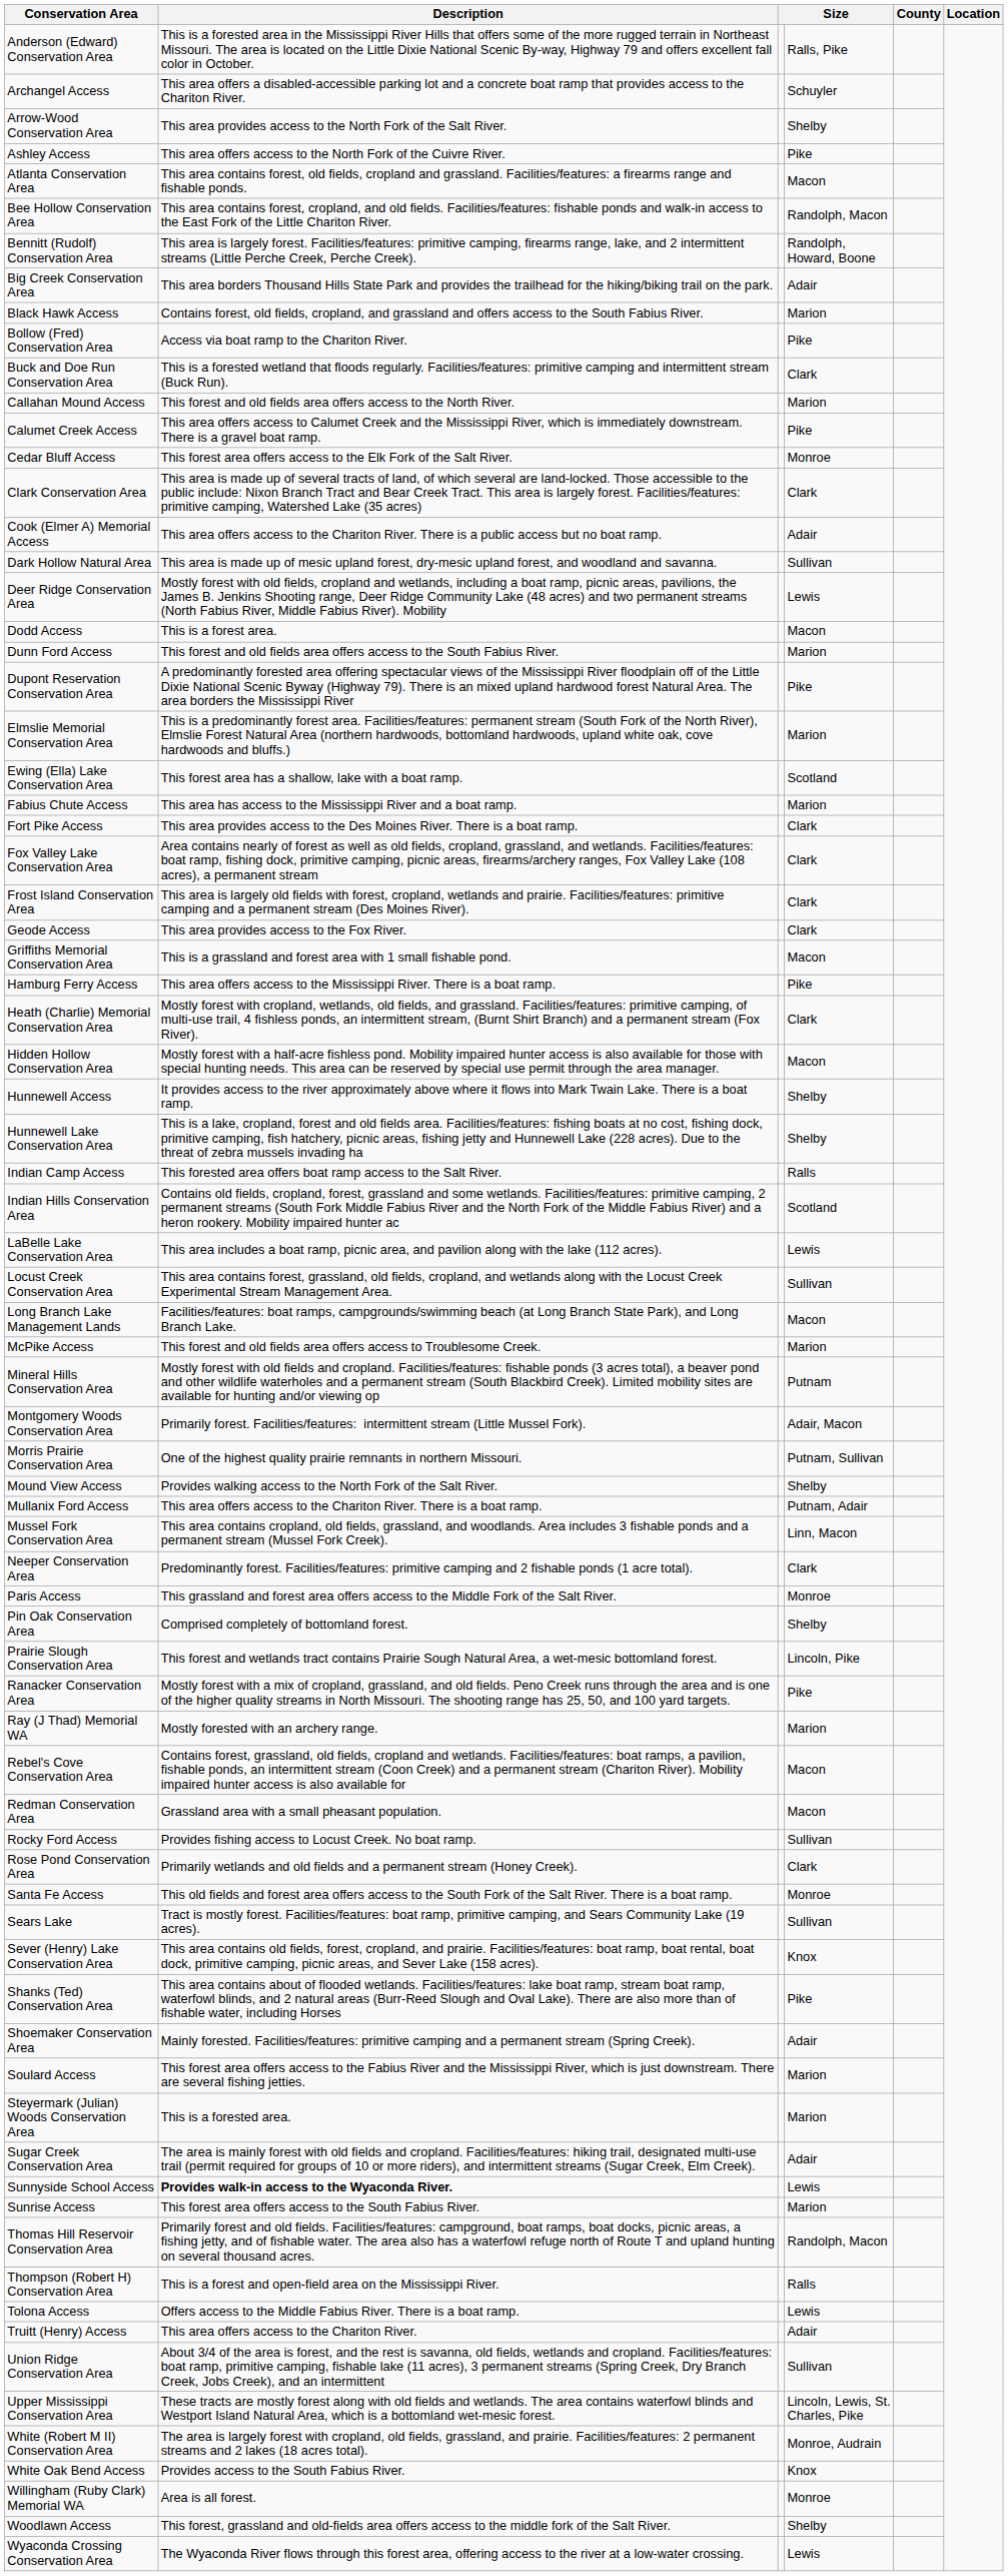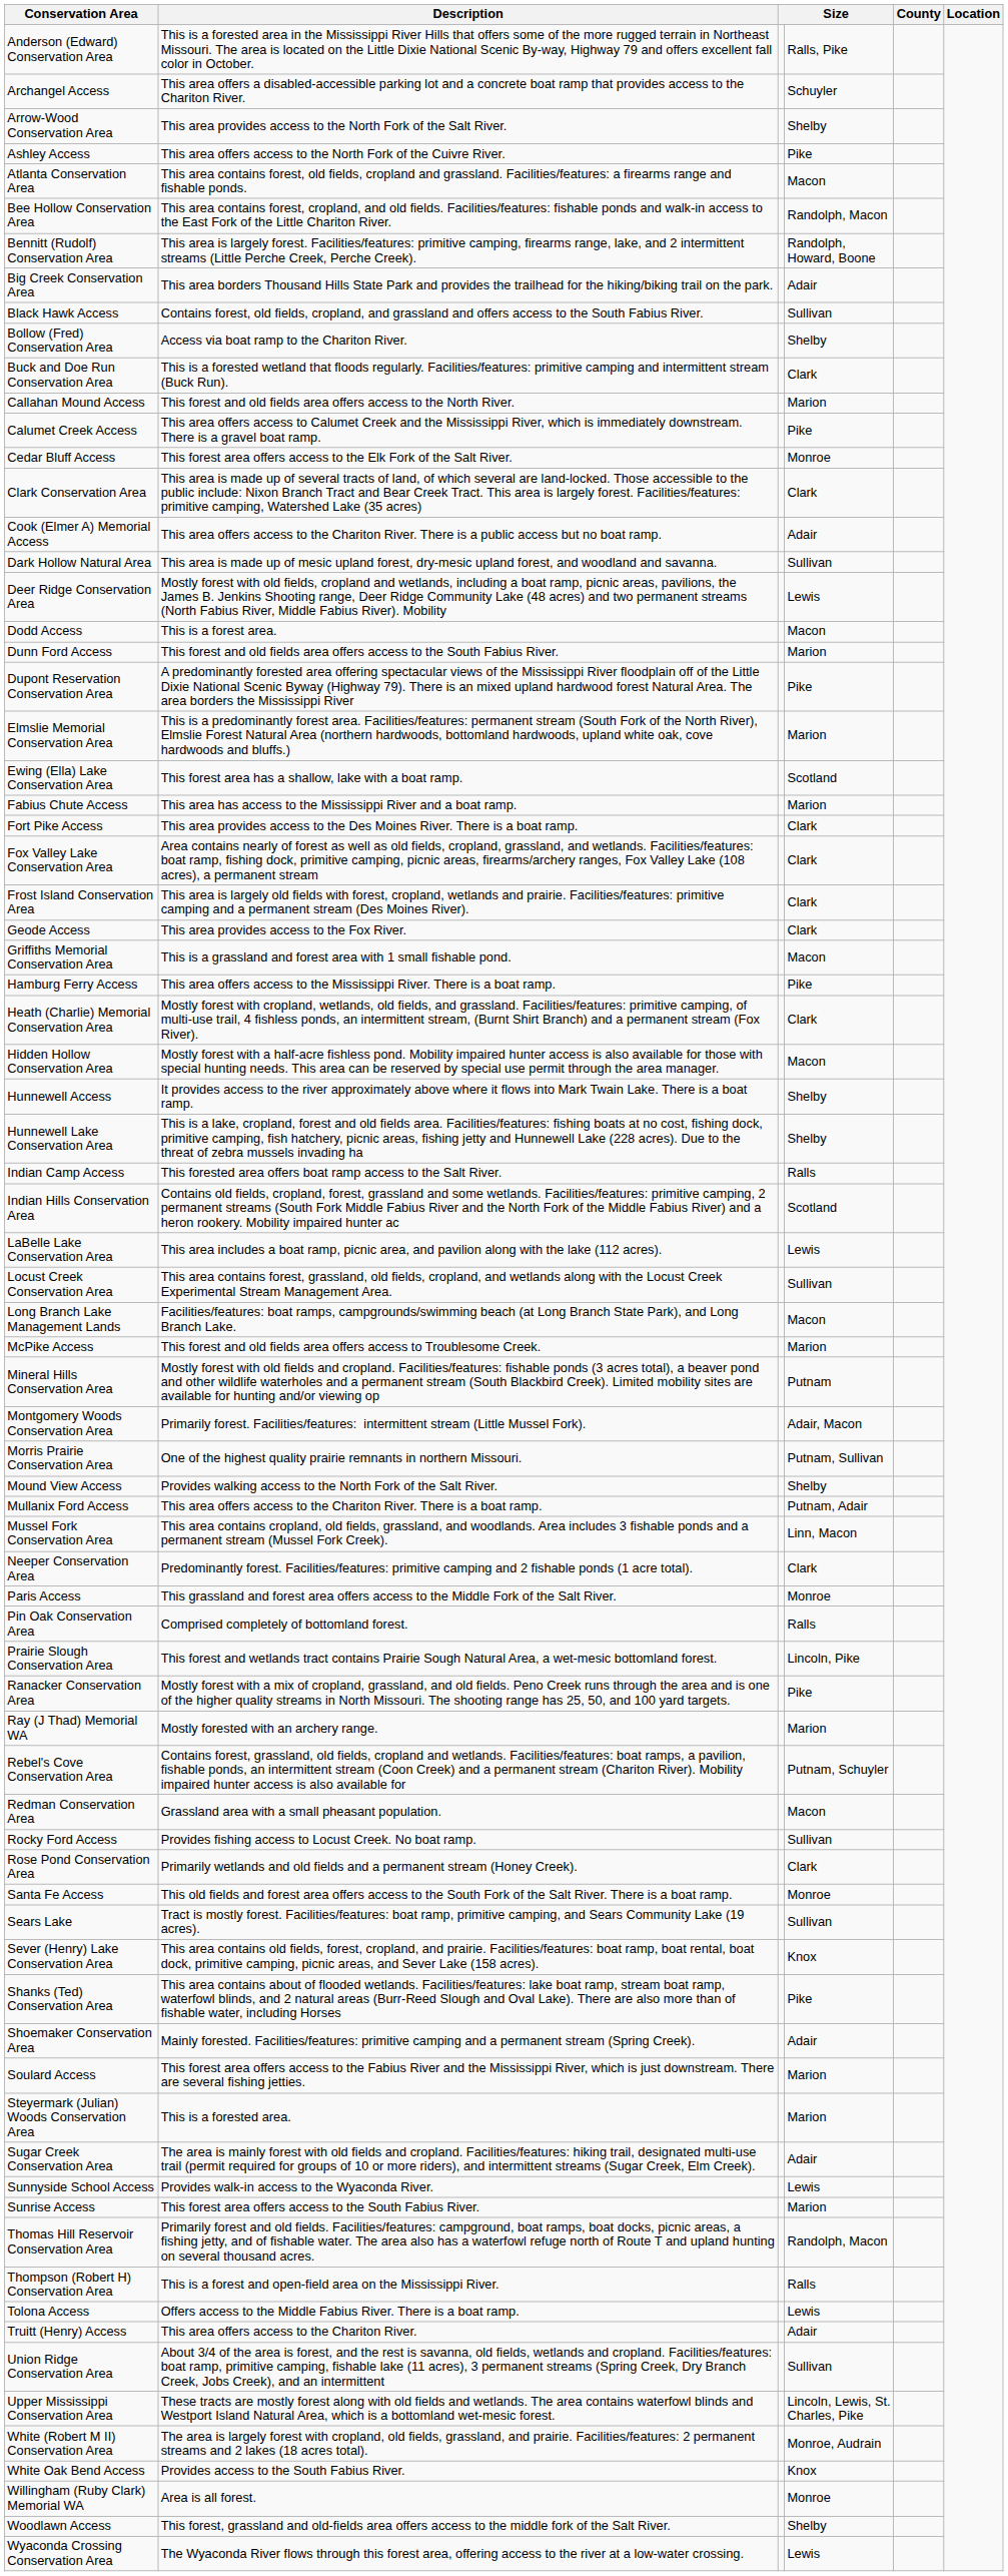Black Hawk Access | column 4: Marion -> Sullivan
Bollow (Fred) Conservation Area | column 4: Pike -> Shelby
Pin Oak Conservation Area | column 4: Shelby -> Ralls
Rebel's Cove Conservation Area | column 4: Macon -> Putnam, Schuyler
Sunnyside School Access | Description: bold -> normal
